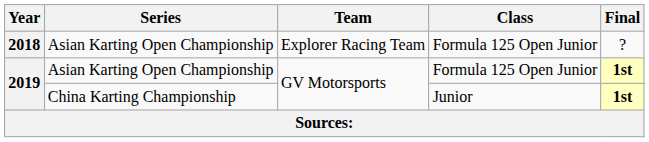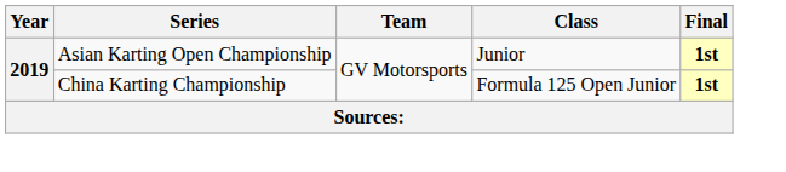- row: 2018 | Asian Karting Open Championship | Explorer Racing Team | Formula 125 Open Junior | ?
2019 / Asian Karting Open Championship | Class: Formula 125 Open Junior -> Junior
2019 / China Karting Championship | Class: Junior -> Formula 125 Open Junior
